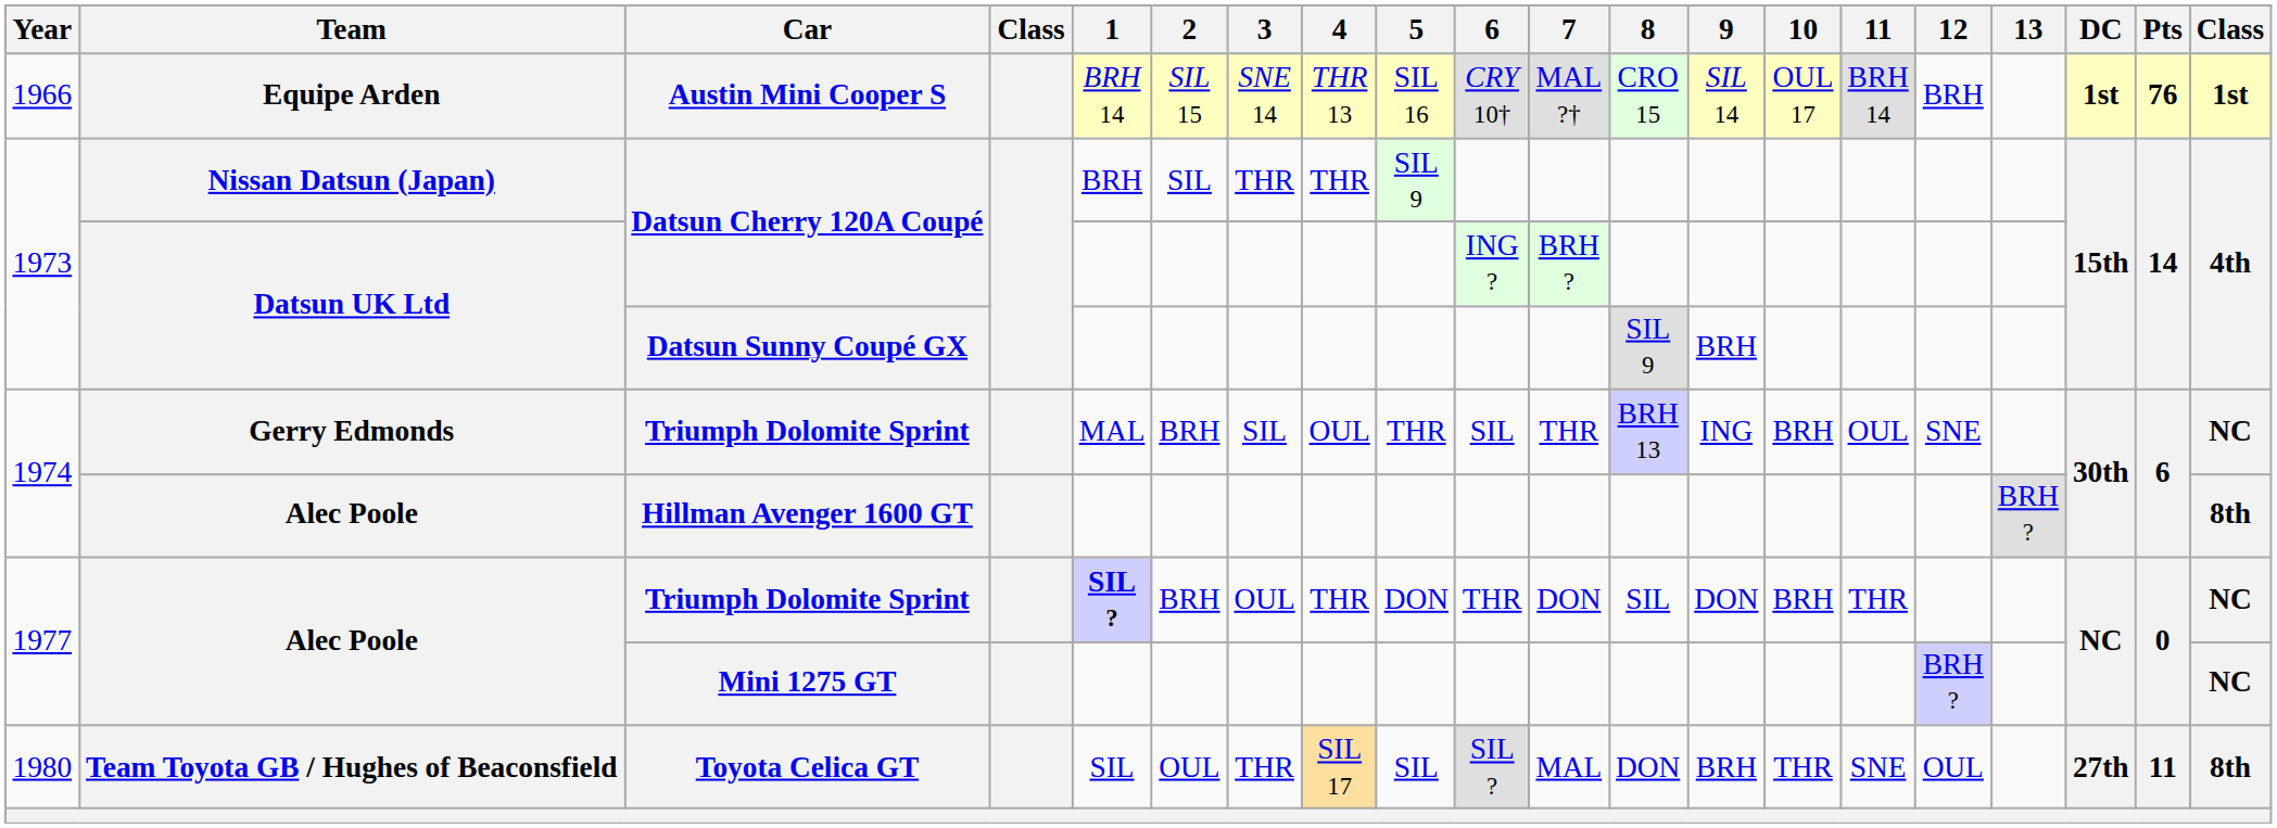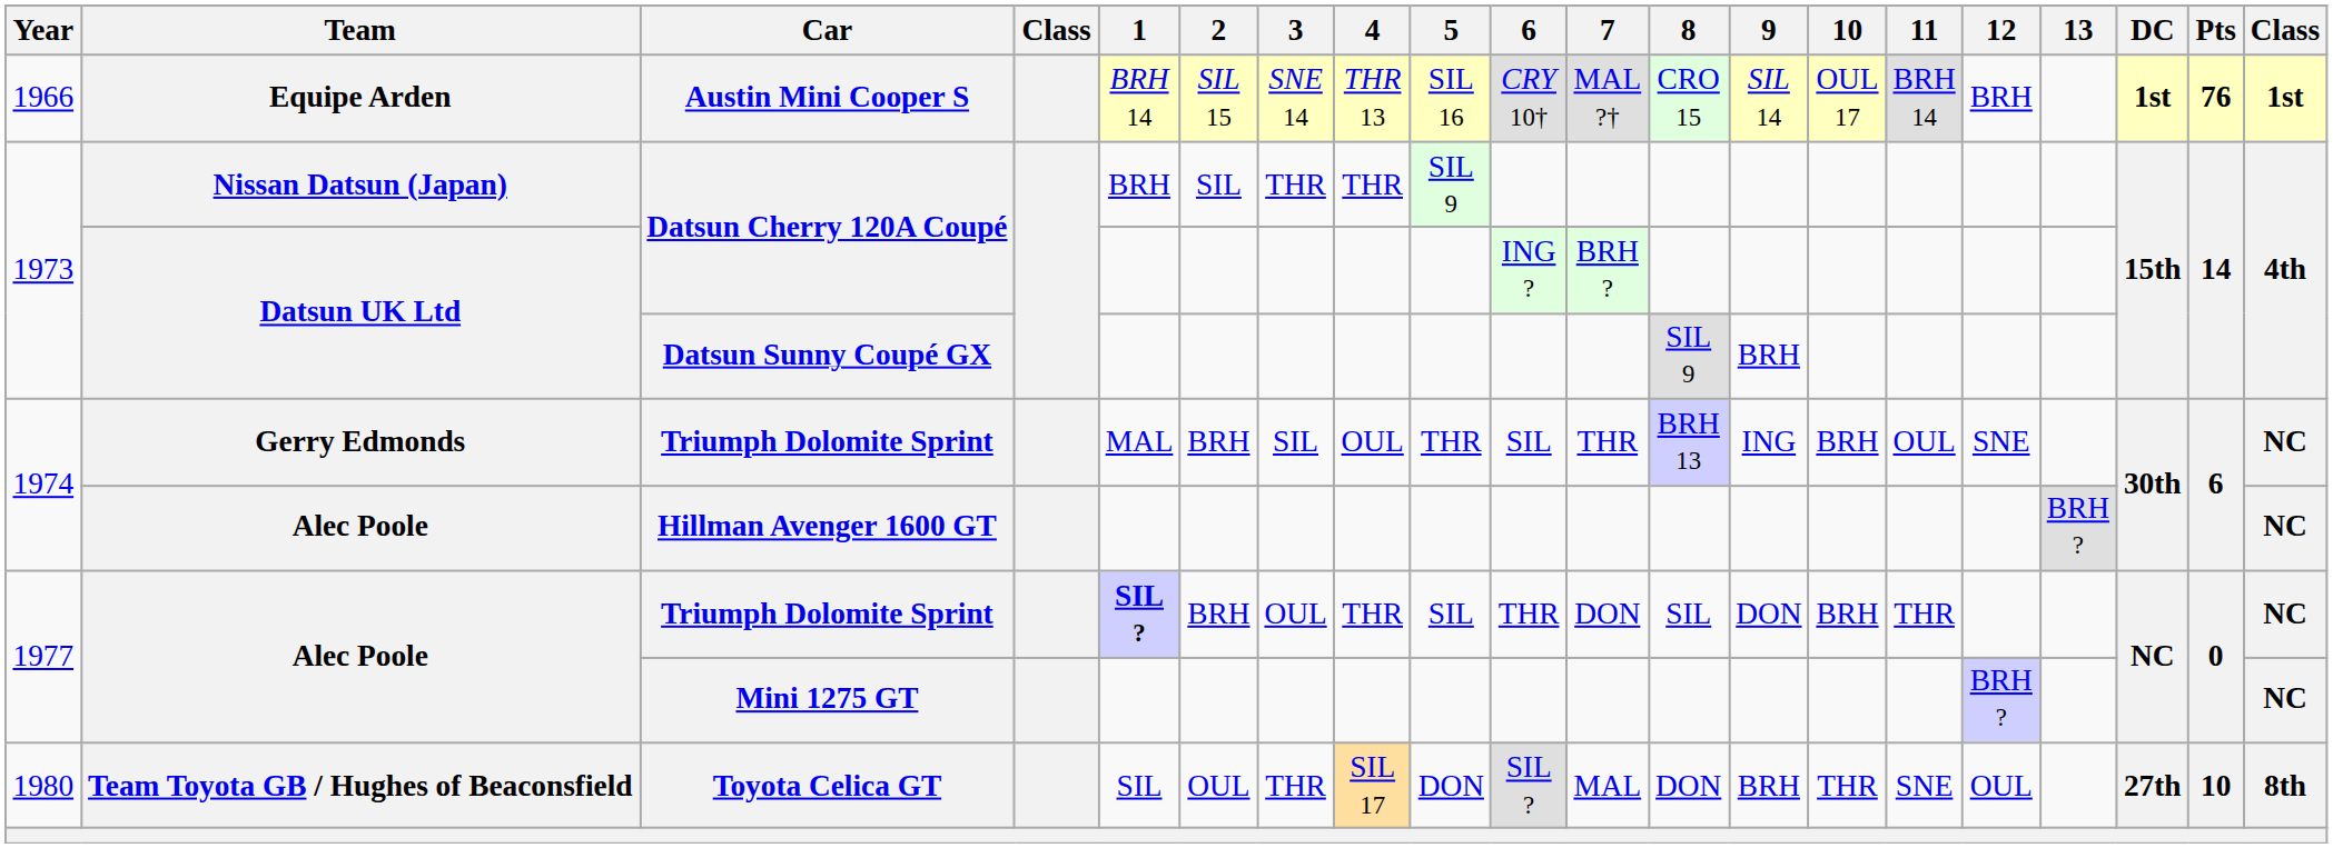Hillman Avenger 1600 GT | column 20: 8th -> NC
Alec Poole / Triumph Dolomite Sprint | 5: DON -> SIL
Toyota Celica GT | 5: SIL -> DON
Toyota Celica GT | Pts: 11 -> 10
